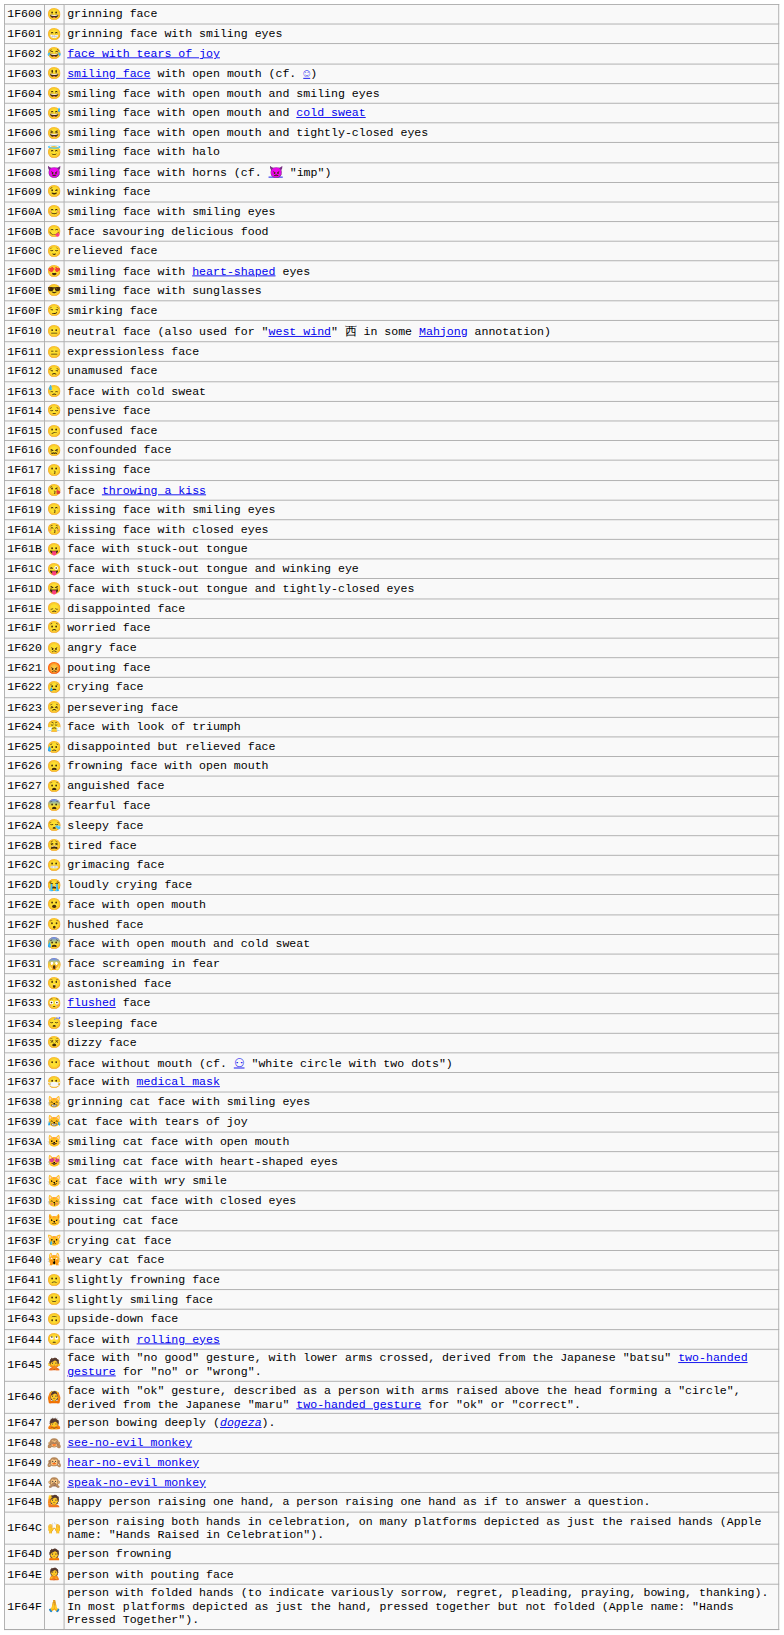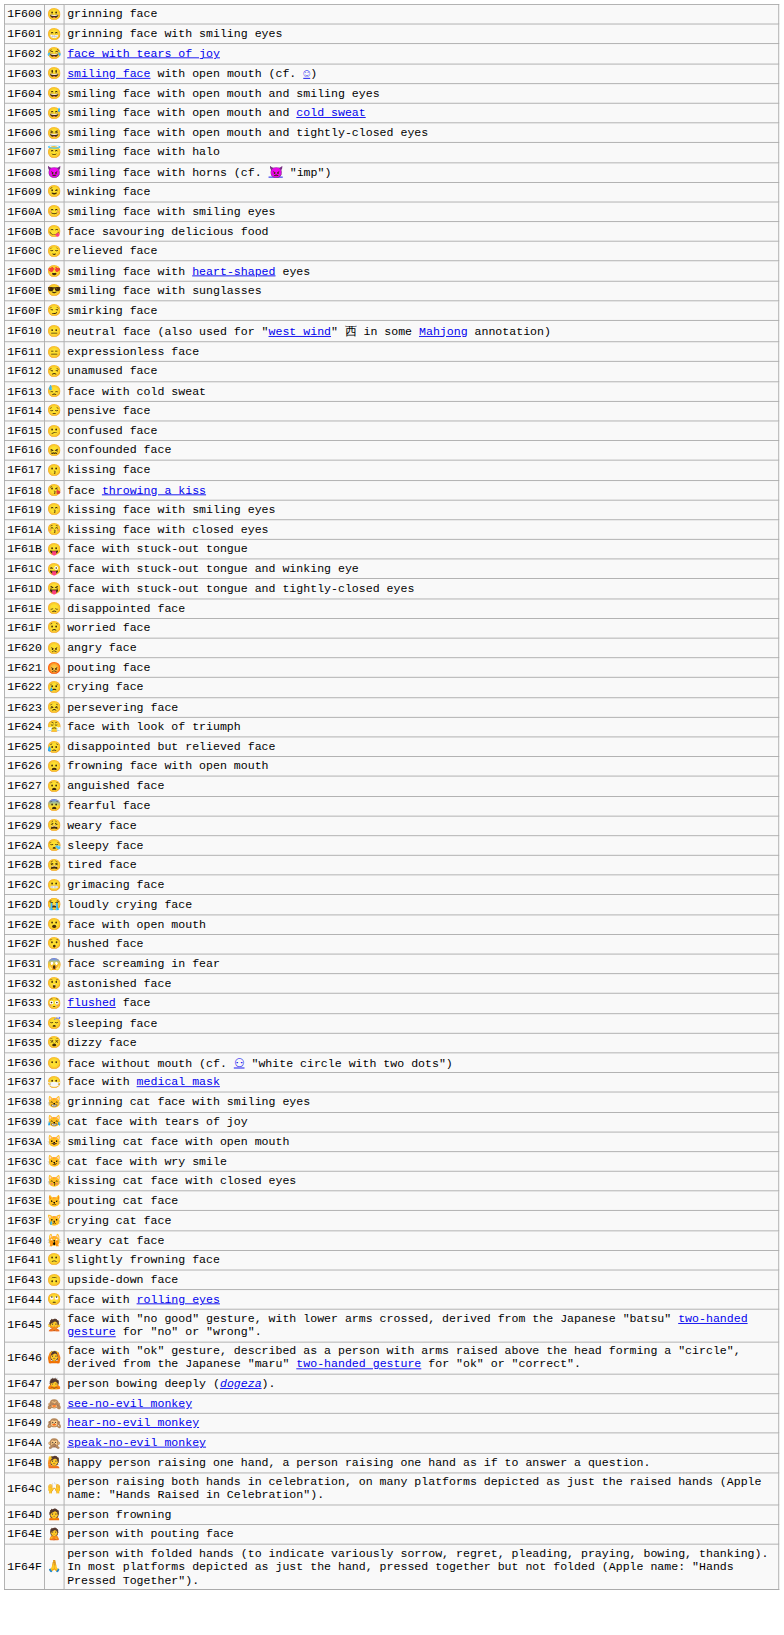+ row: 1F629 | 😩 | weary face
- row: 1F630 | 😰 | face with open mouth and cold sweat
- row: 1F63B | 😻 | smiling cat face with heart-shaped eyes
- row: 1F642 | 🙂 | slightly smiling face
